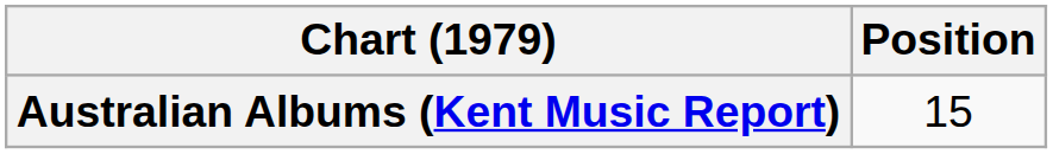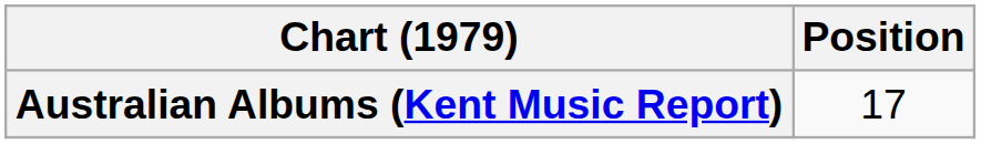Australian Albums (Kent Music Report) | Position: 15 -> 17
